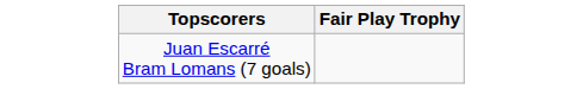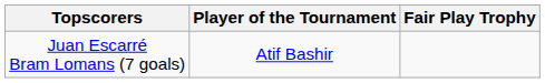+ column: Player of the Tournament | Atif Bashir
